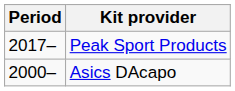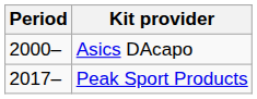rows swapped: Asics DAcapo <-> Peak Sport Products
